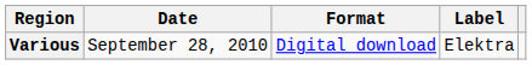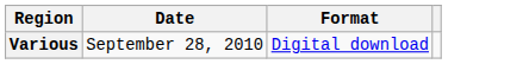- column: Label | Elektra
